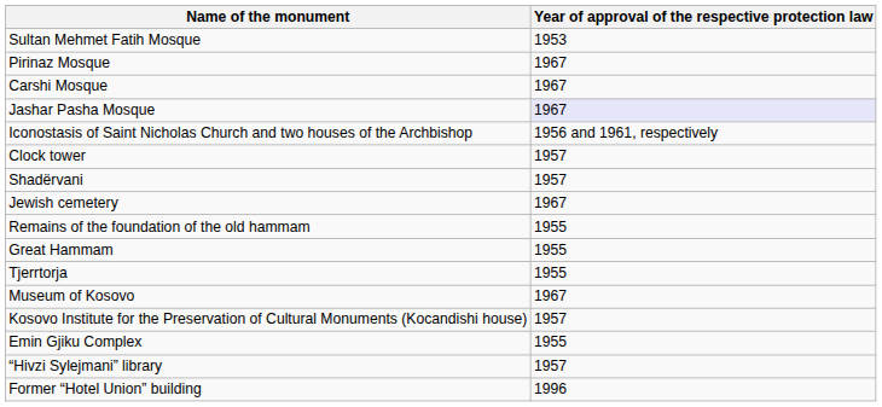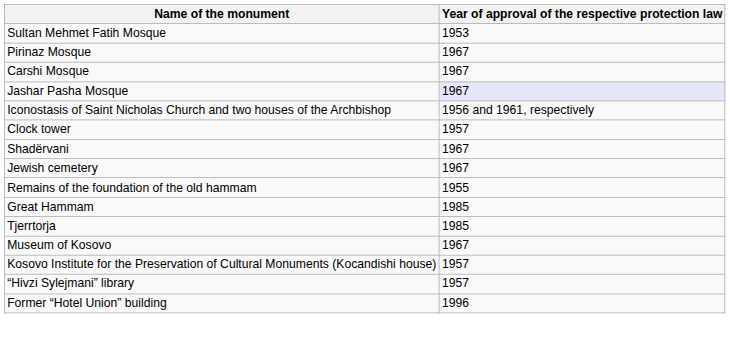Shadërvani | Year of approval of the respective protection law: 1957 -> 1967
Great Hammam | Year of approval of the respective protection law: 1955 -> 1985
Tjerrtorja | Year of approval of the respective protection law: 1955 -> 1985
- row: Emin Gjiku Complex | 1955
